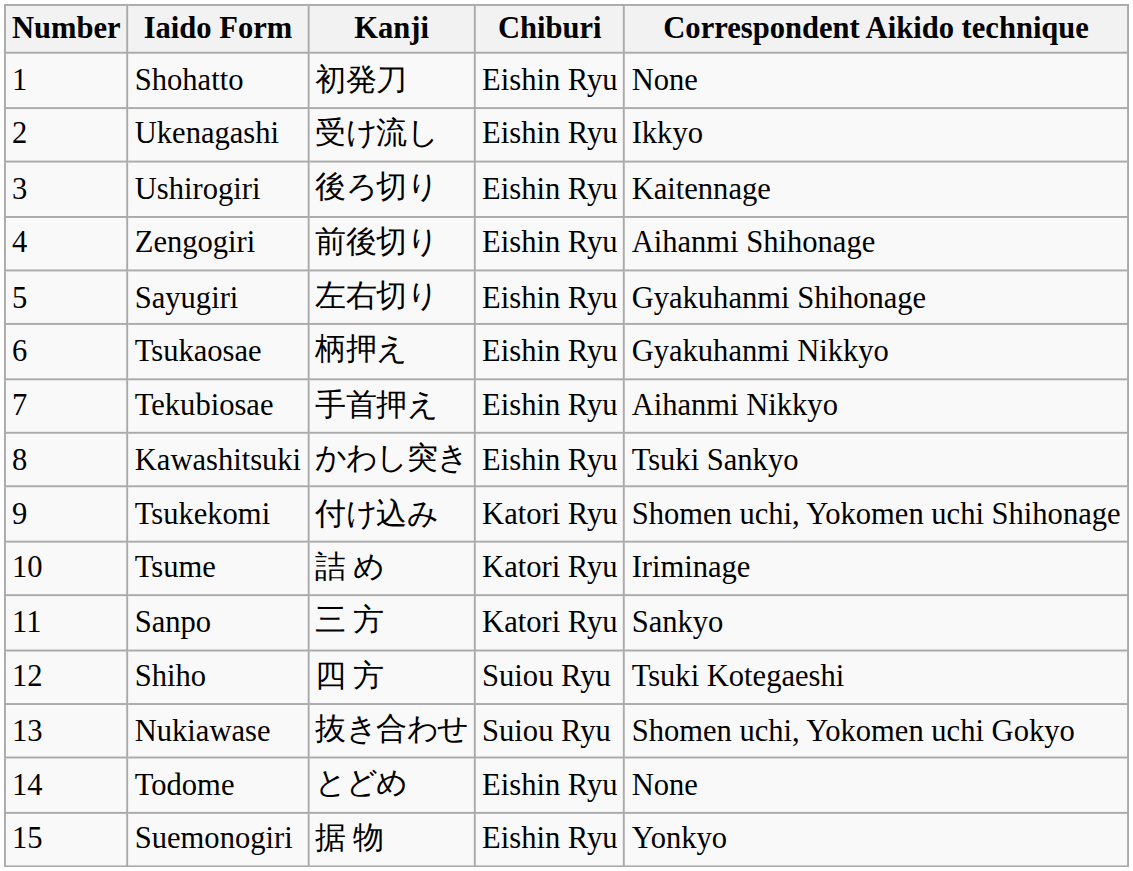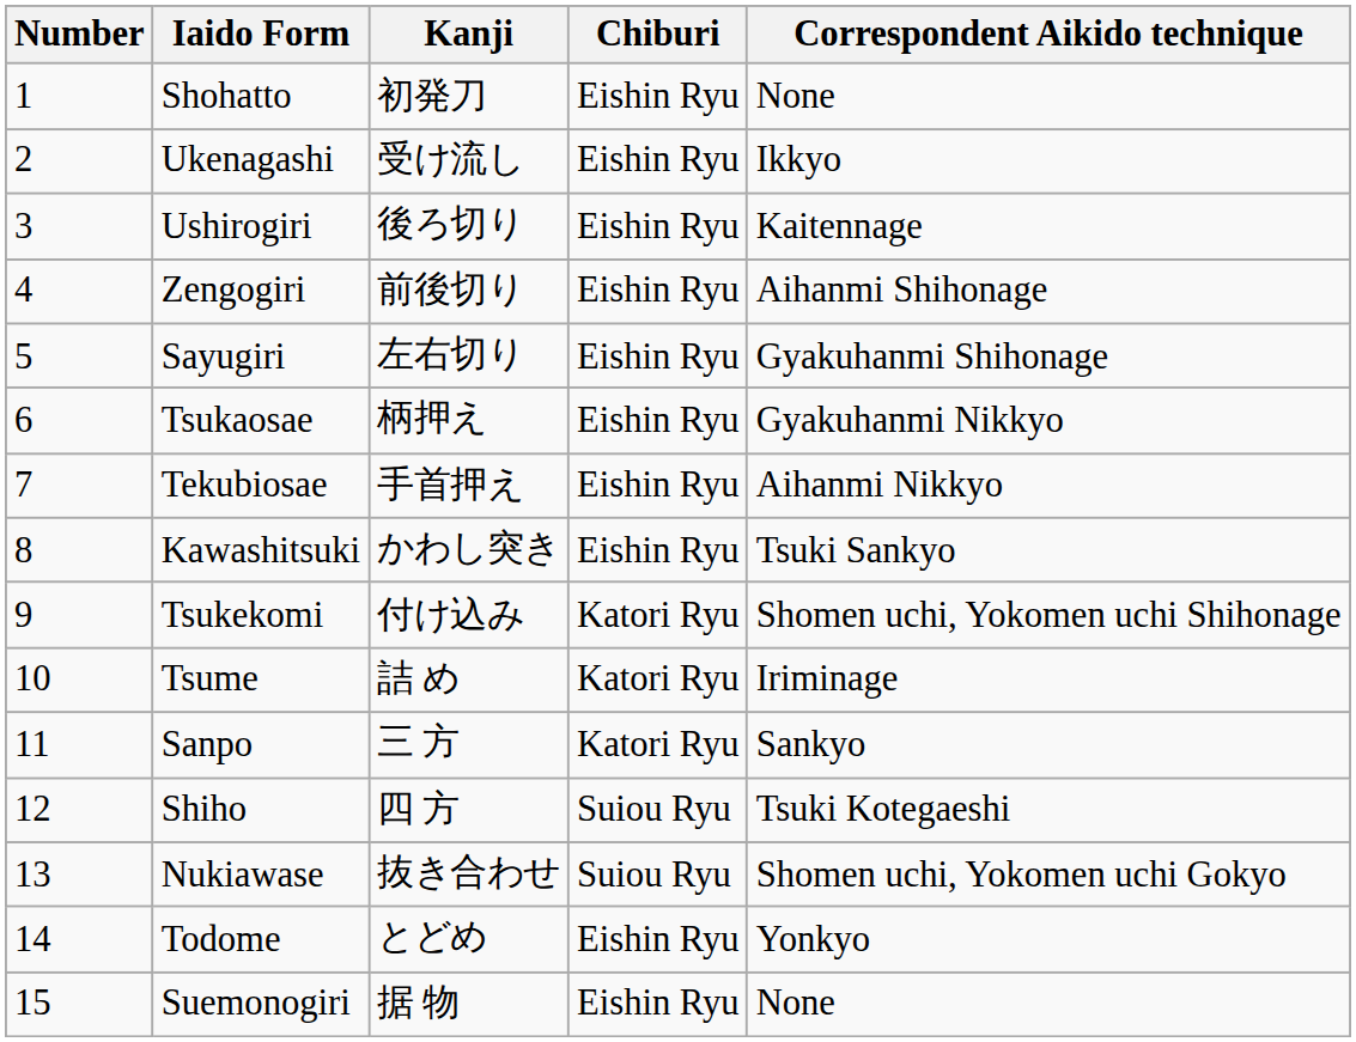Todome | Correspondent Aikido technique: None -> Yonkyo
Suemonogiri | Correspondent Aikido technique: Yonkyo -> None
